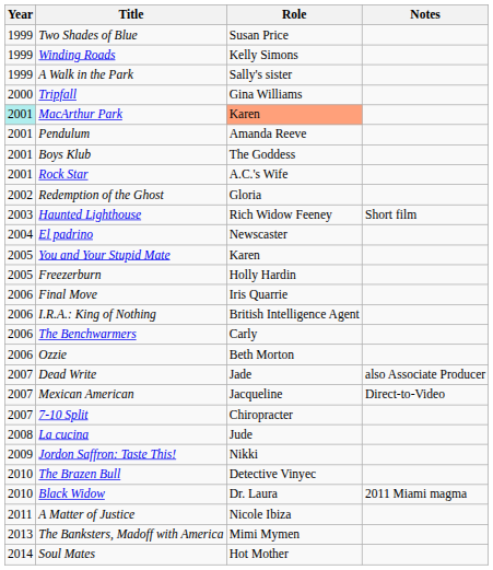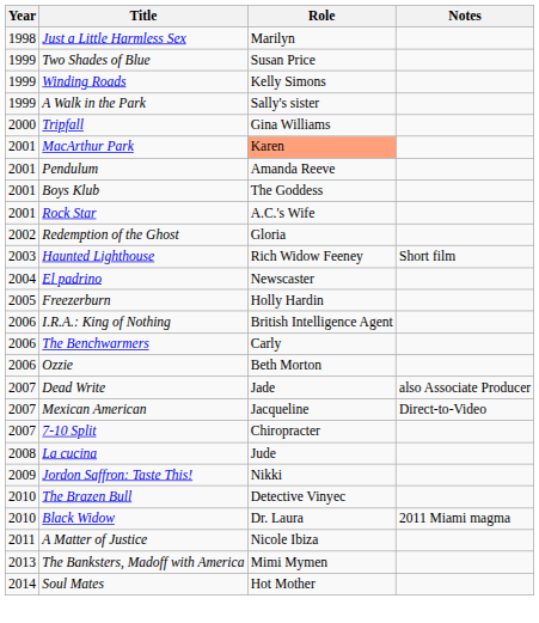+ row: 1998 | Just a Little Harmless Sex | Marilyn
MacArthur Park | Year: paleturquoise background -> no background
- row: 2005 | You and Your Stupid Mate | Karen
- row: 2006 | Final Move | Iris Quarrie
